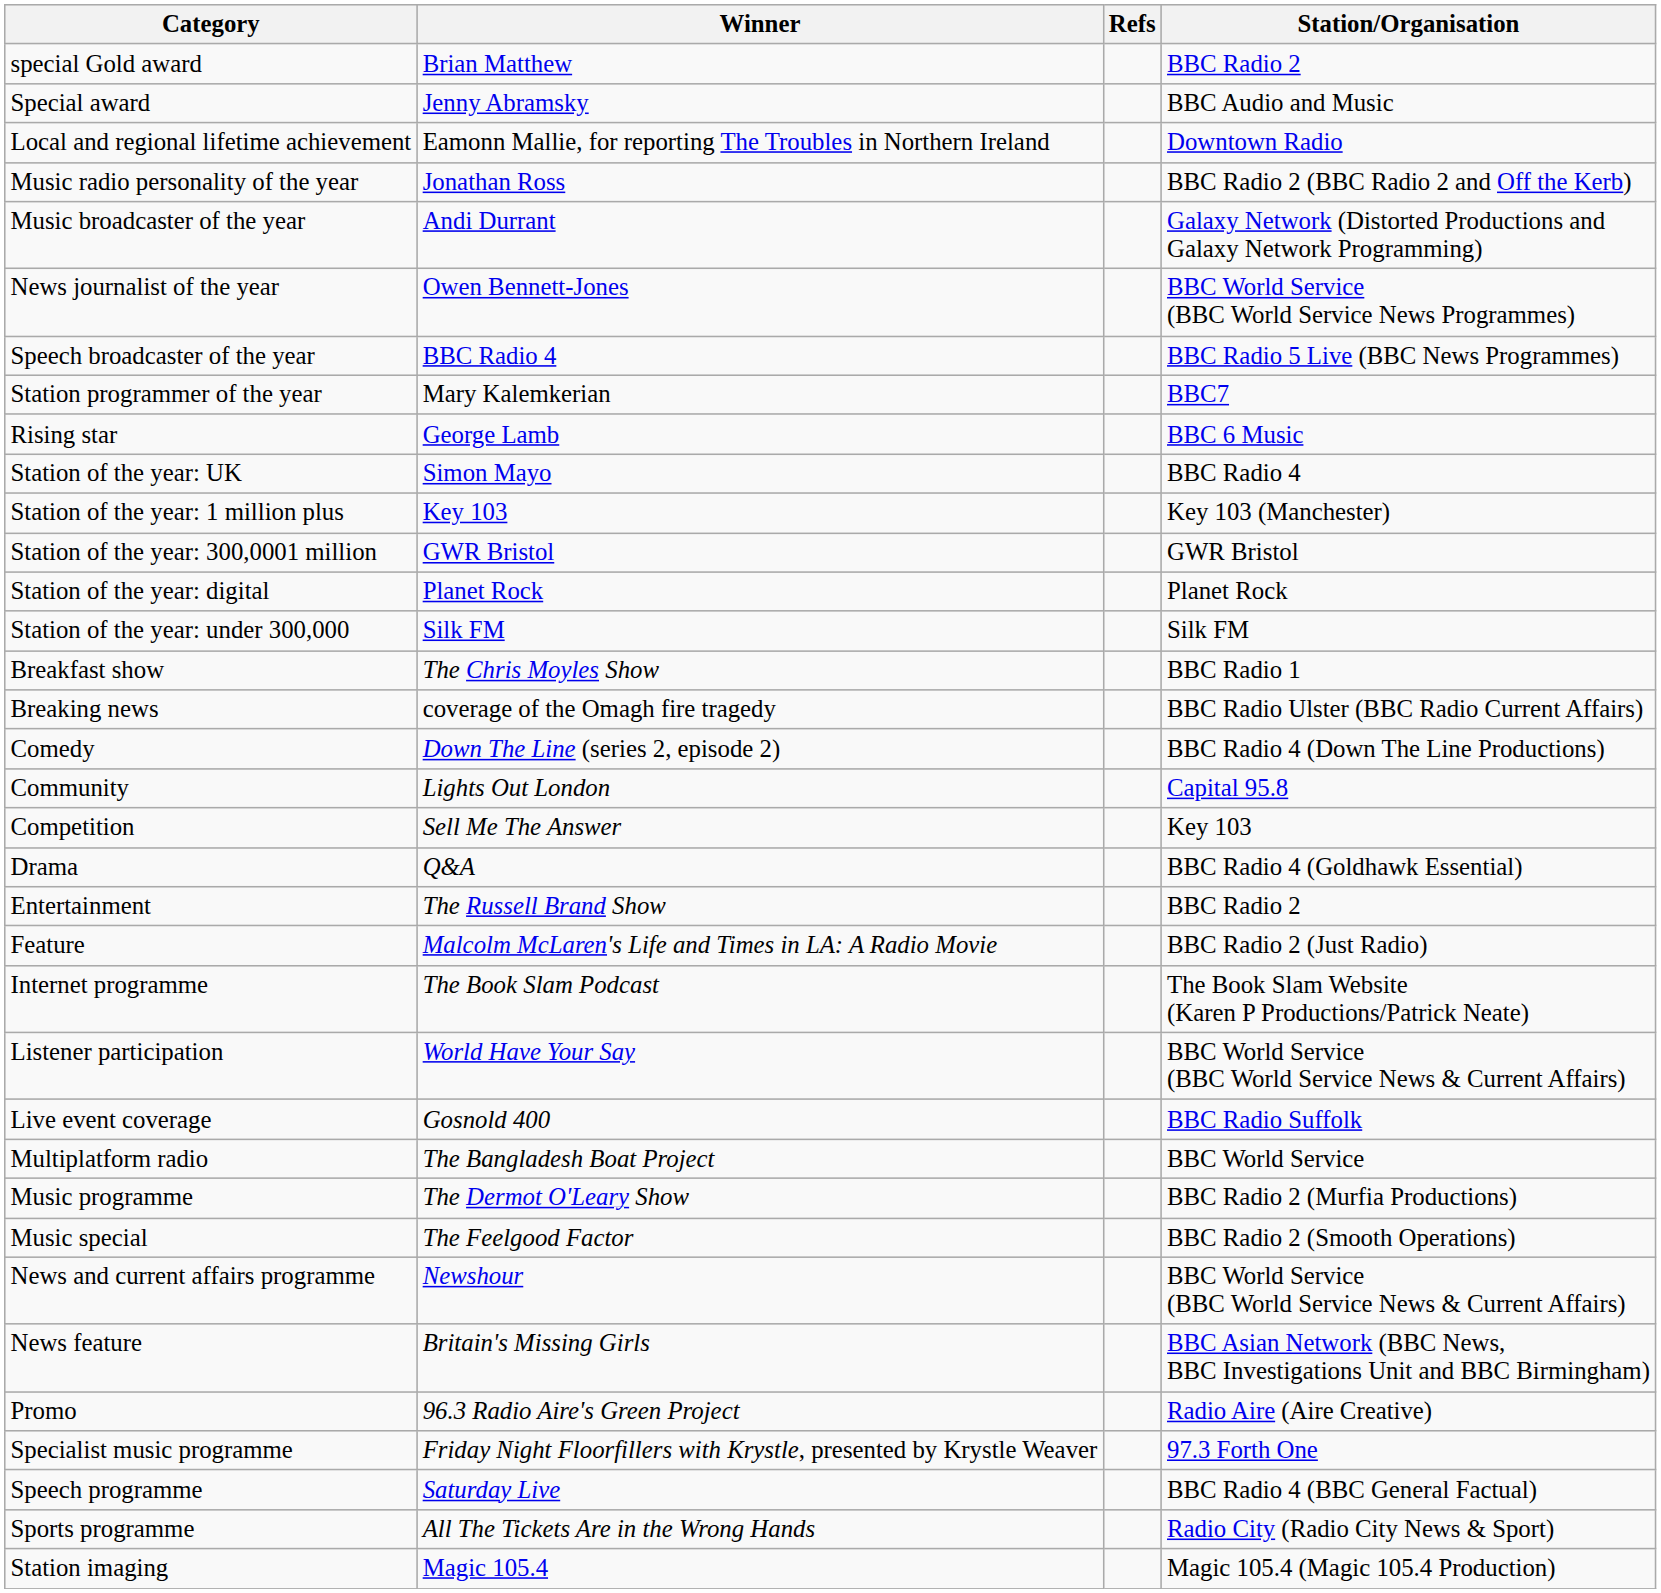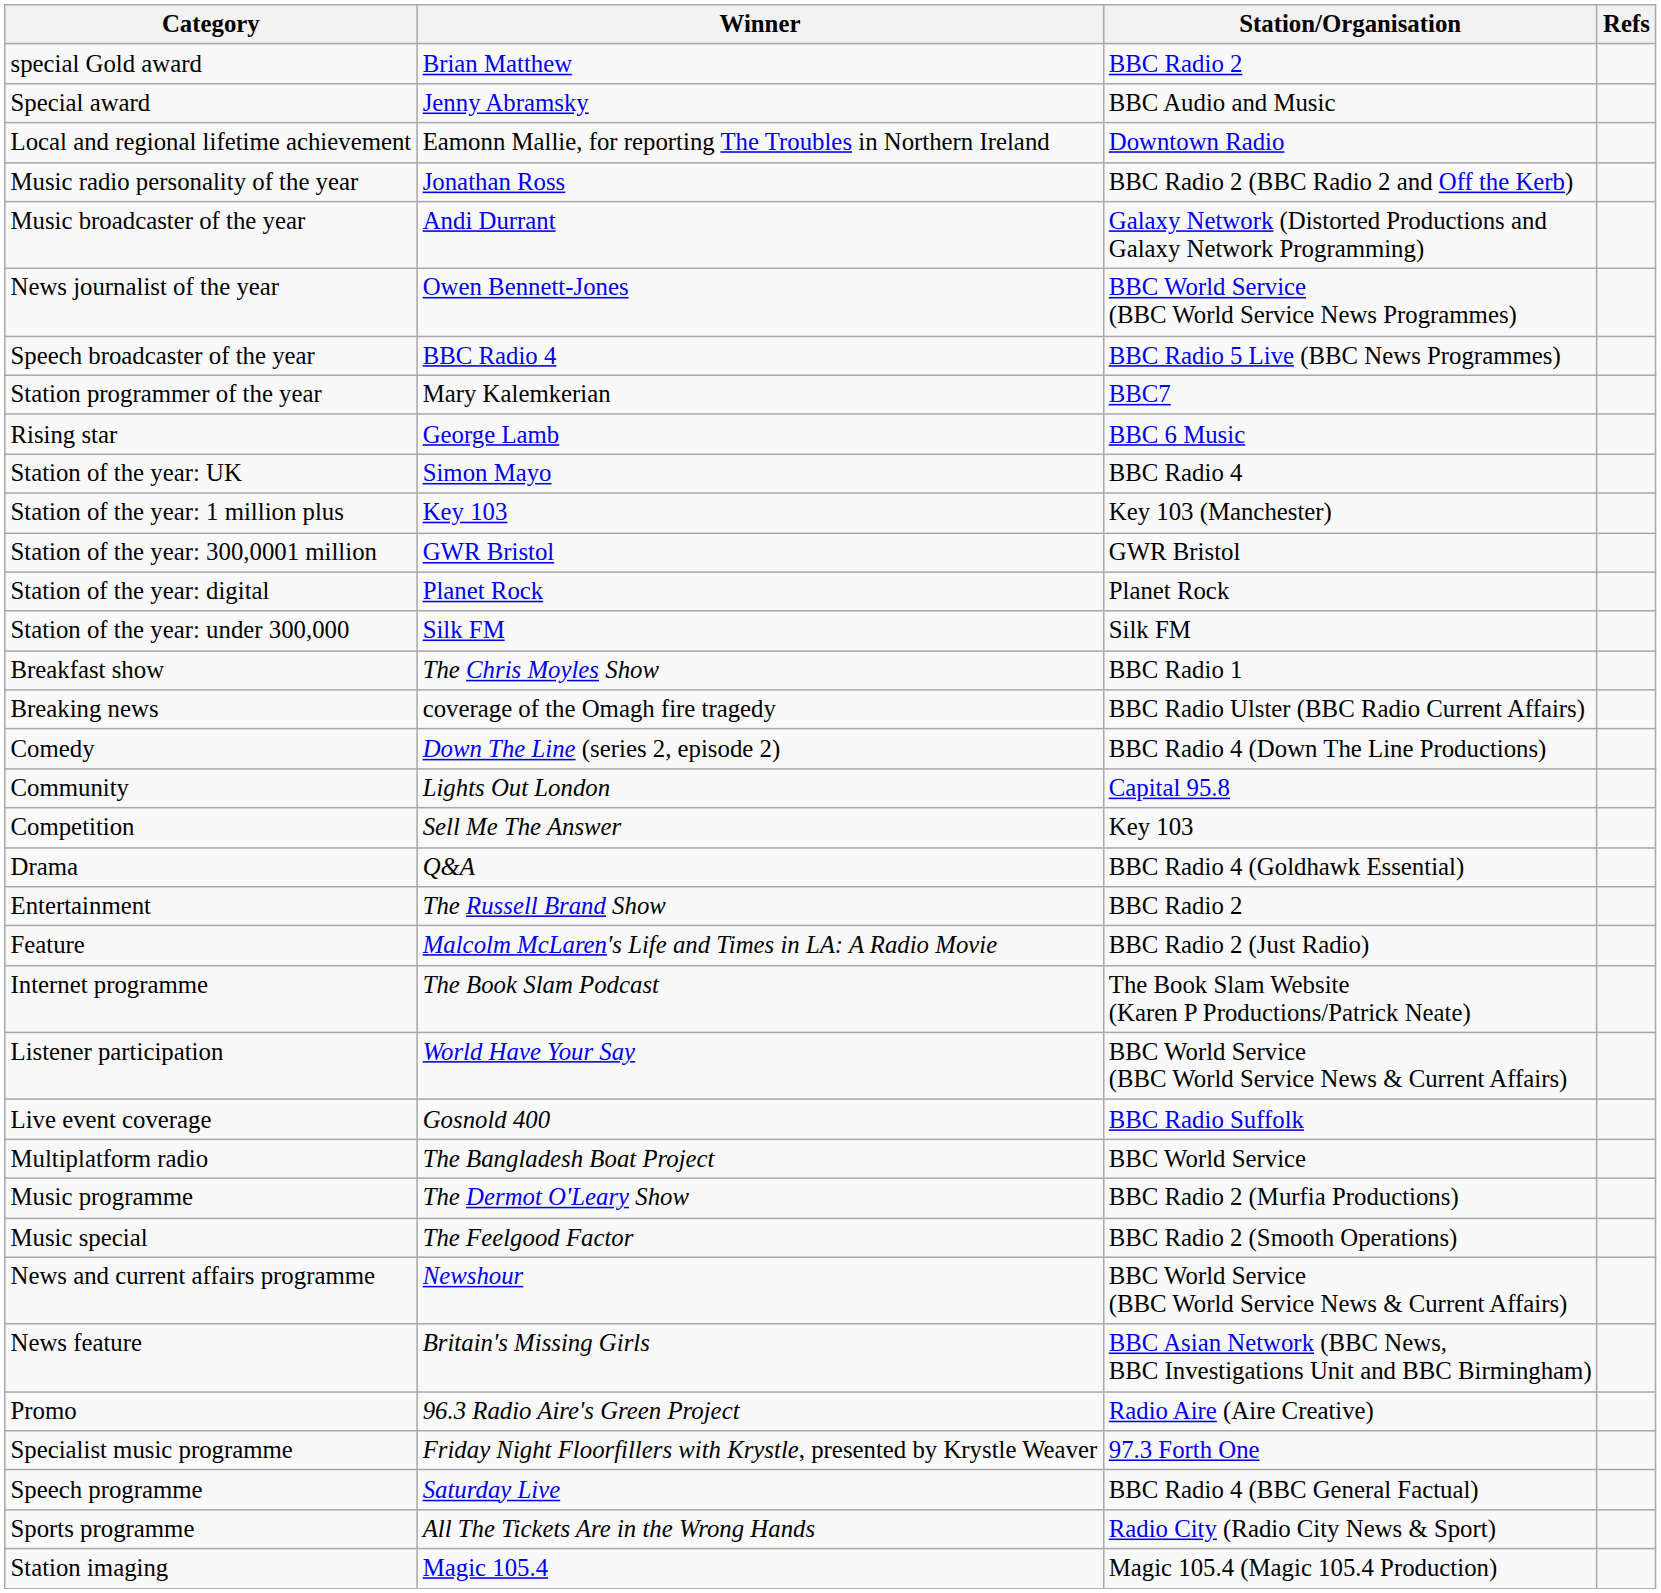columns swapped: Station/Organisation <-> Refs
